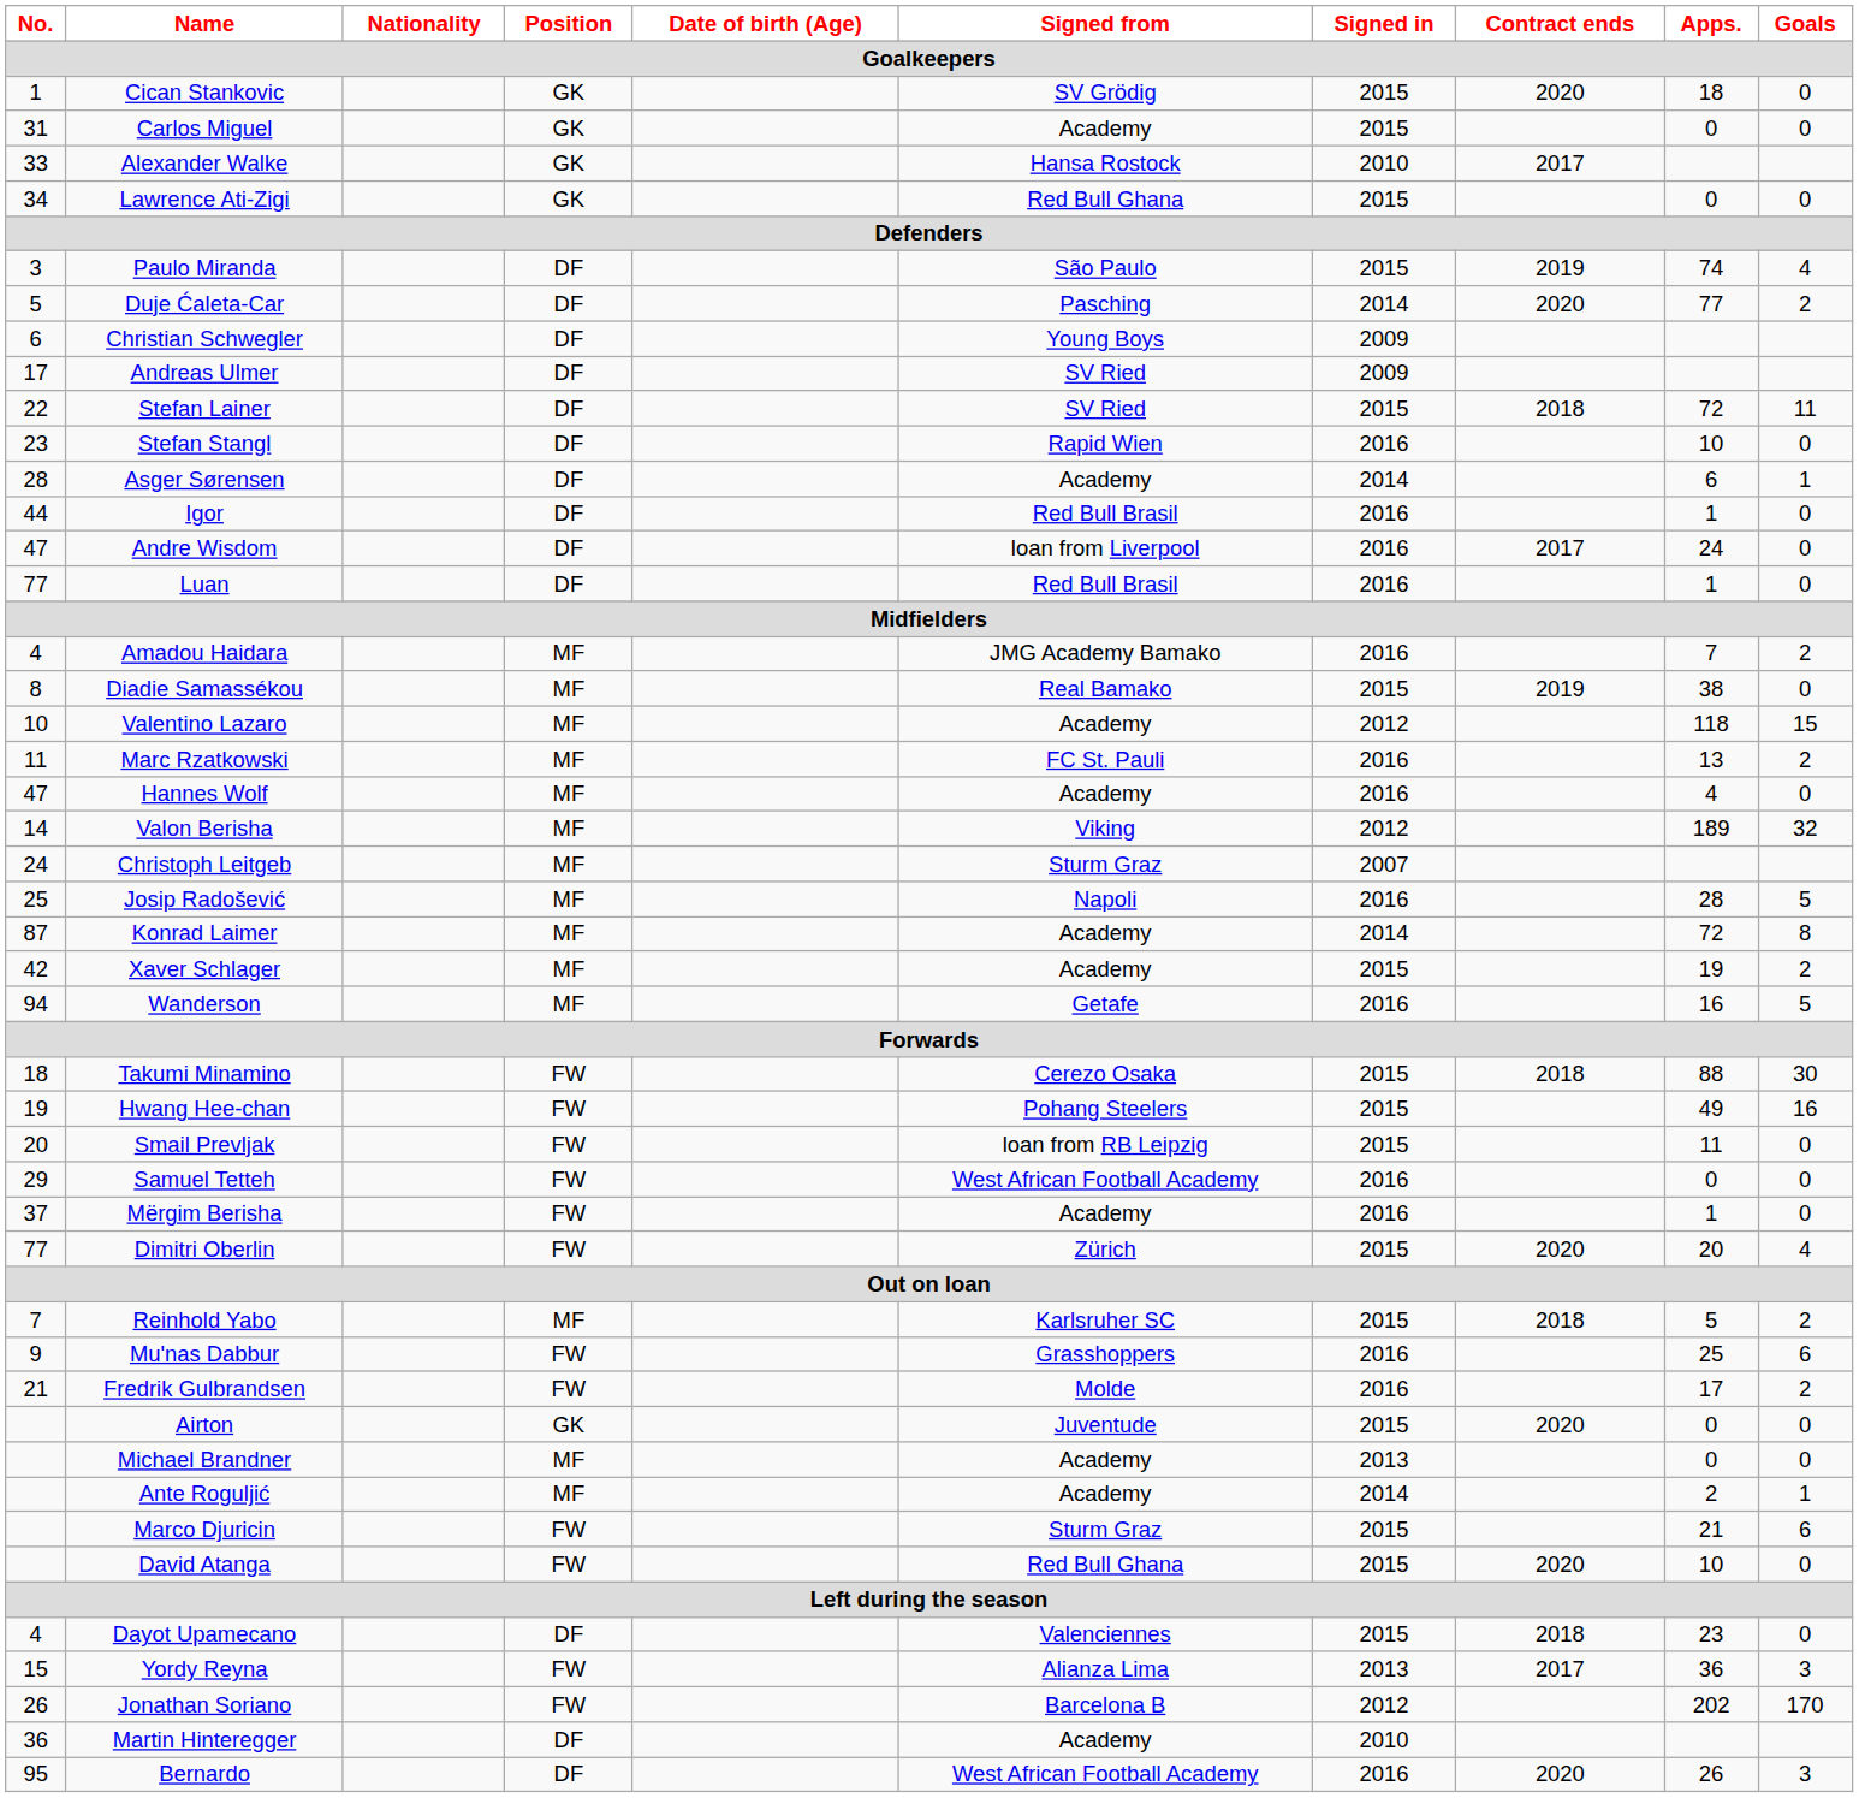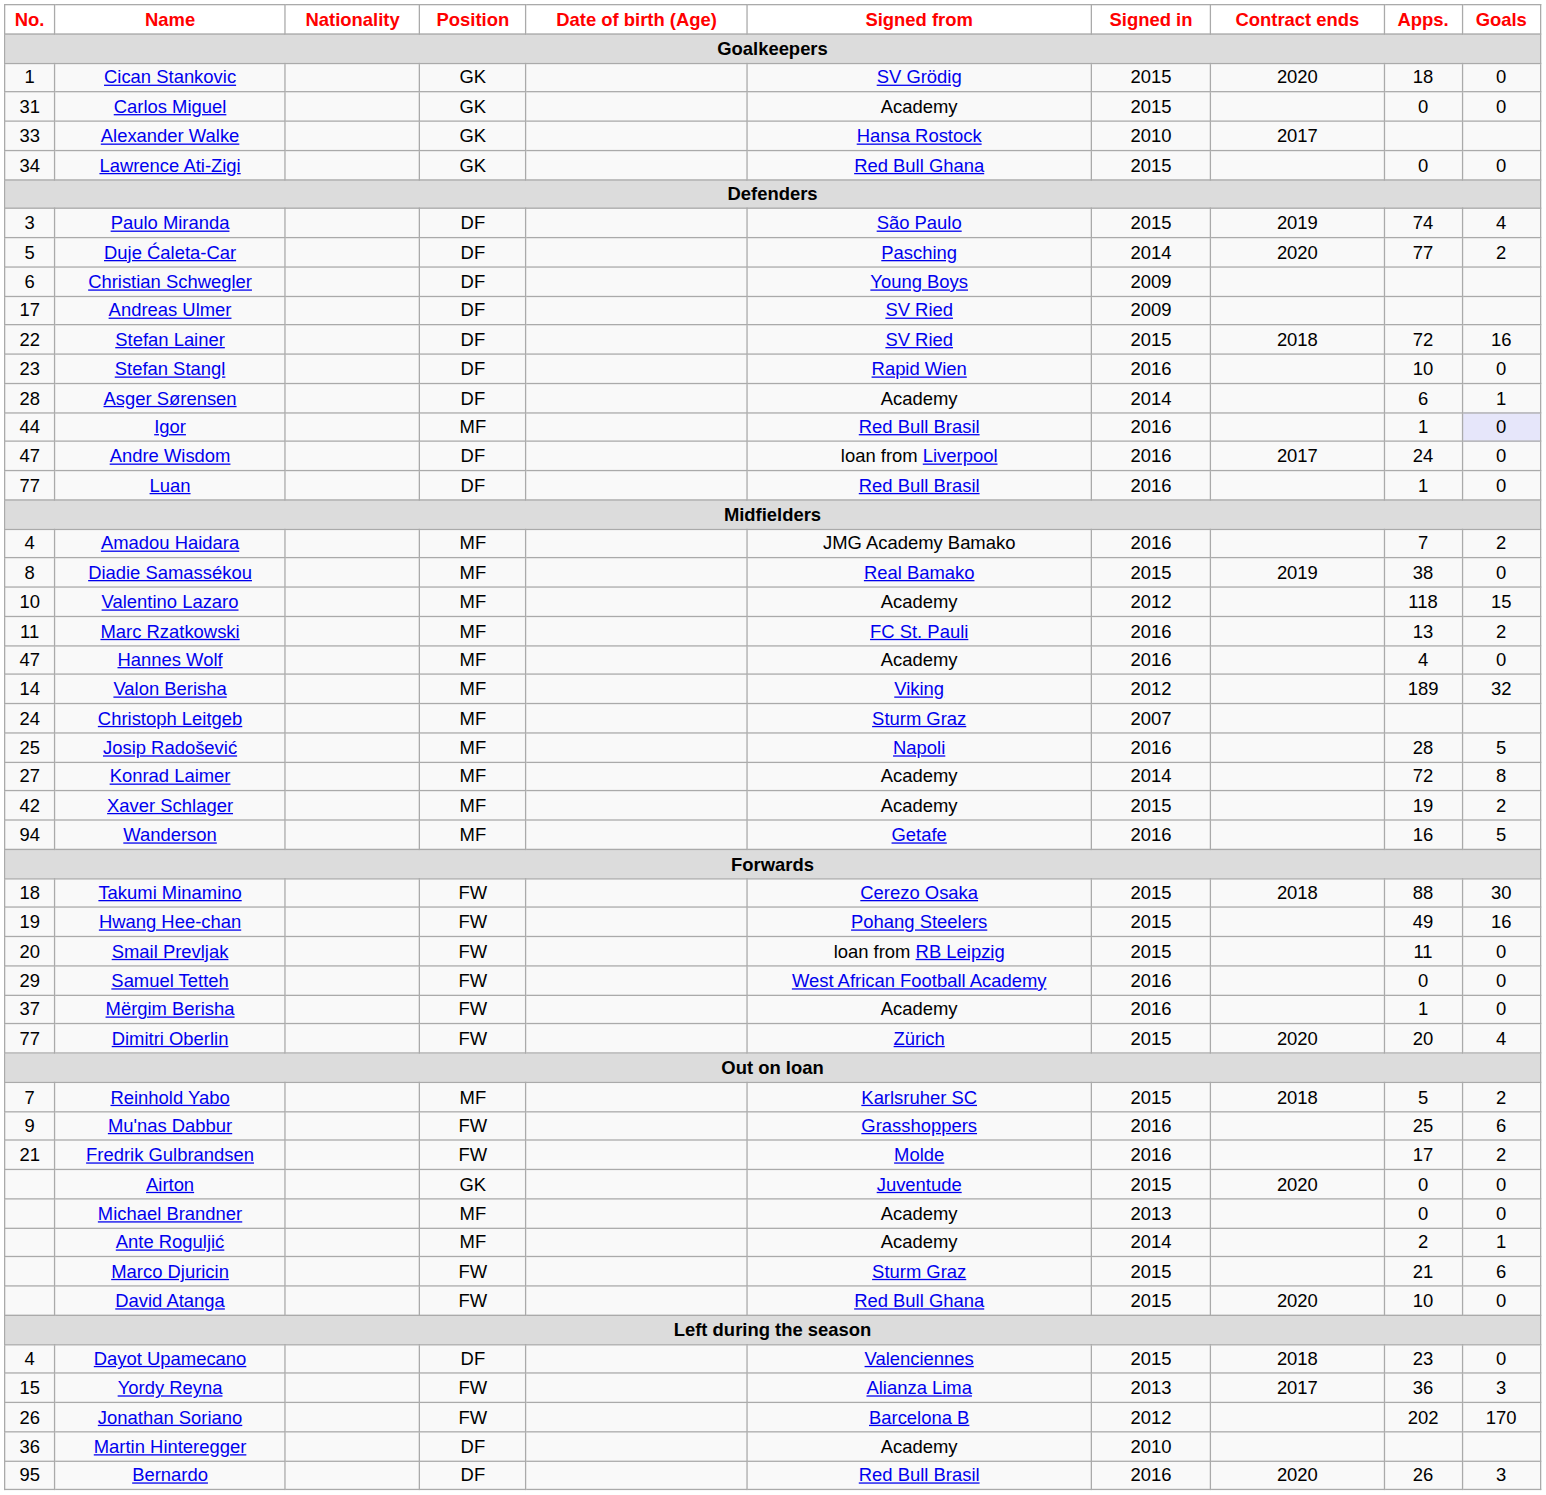Stefan Lainer | Goals: 11 -> 16
Igor | Position: DF -> MF
Igor | Goals: no background -> lavender background
Konrad Laimer | No.: 87 -> 27
Bernardo | Signed from: West African Football Academy -> Red Bull Brasil
